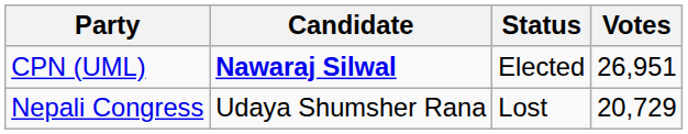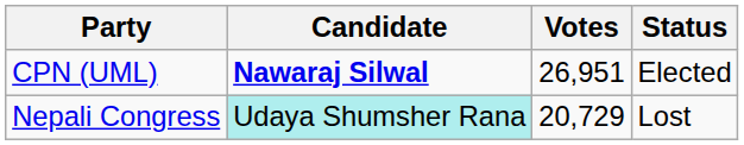columns swapped: Votes <-> Status
Nepali Congress | Candidate: no background -> paleturquoise background
